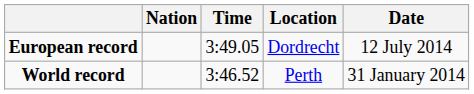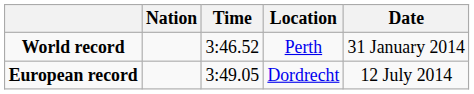rows swapped: World record <-> European record
